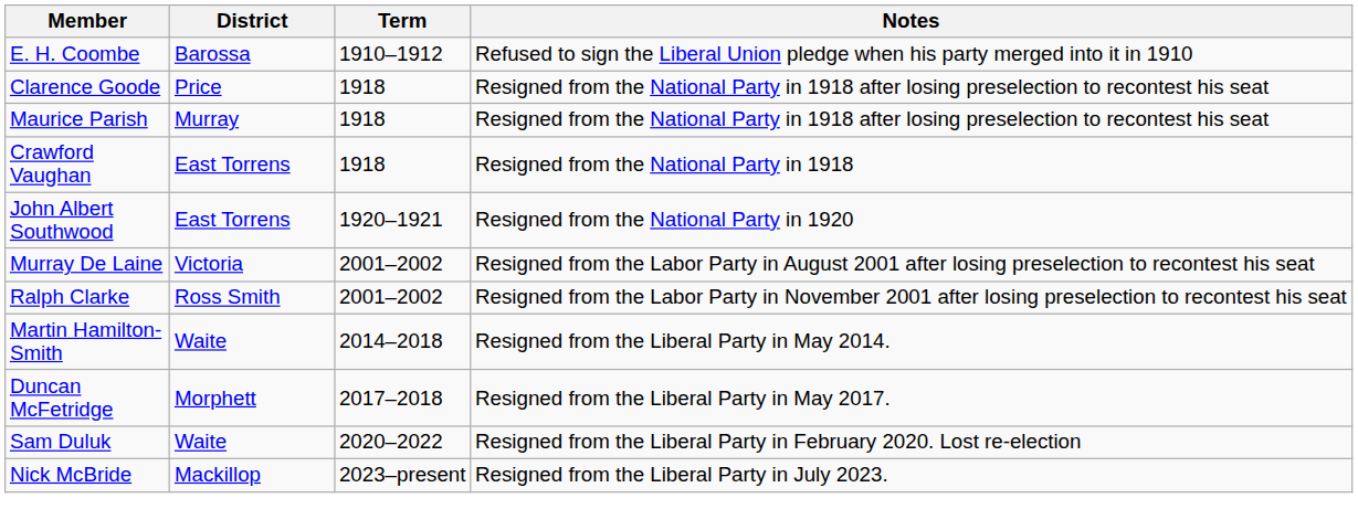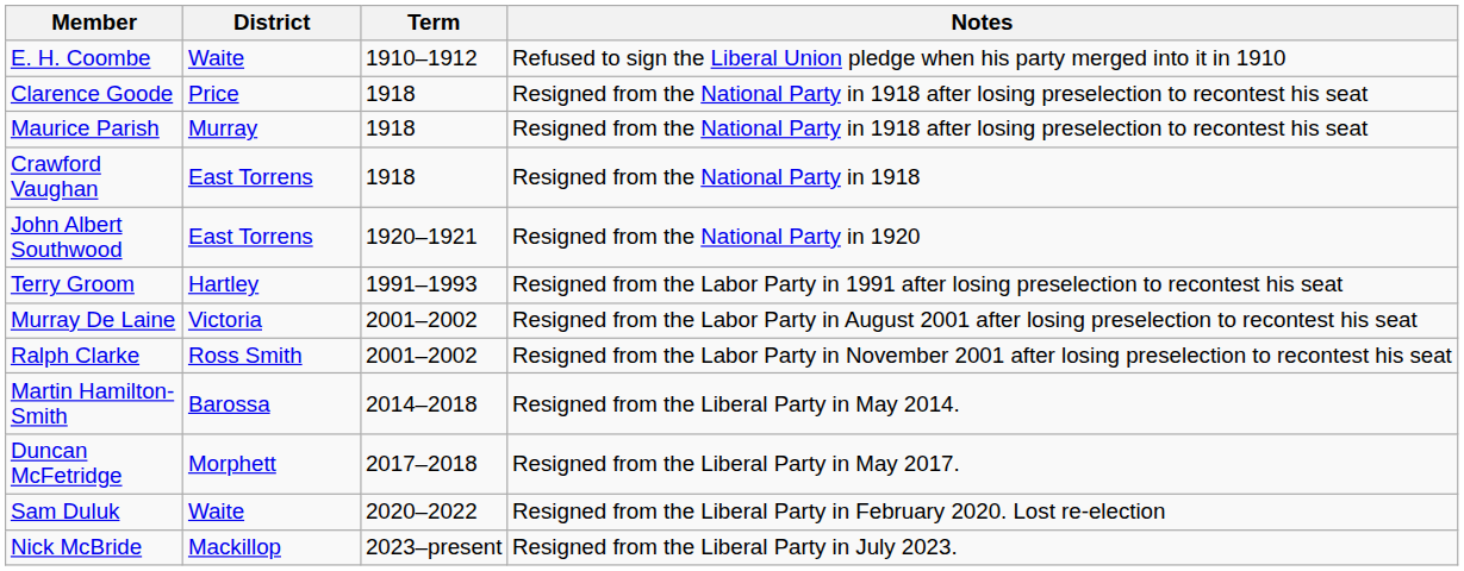E. H. Coombe | District: Barossa -> Waite
+ row: Terry Groom | Hartley | 1991–1993 | Resigned from the Labor Party in 1991 after losing preselection to recontest his seat
Martin Hamilton-Smith | District: Waite -> Barossa
